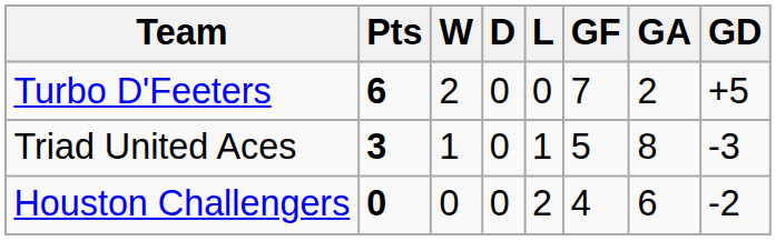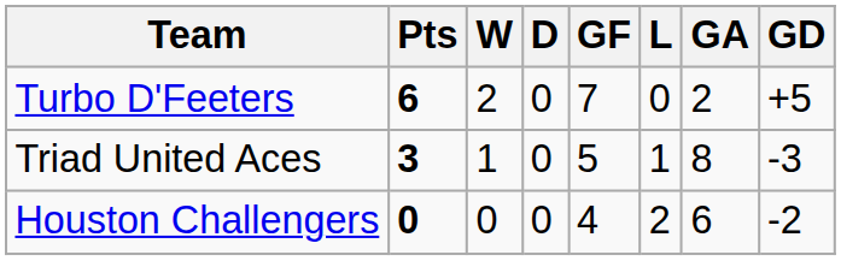columns swapped: L <-> GF
